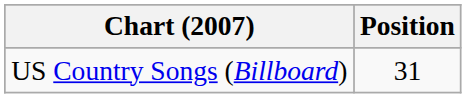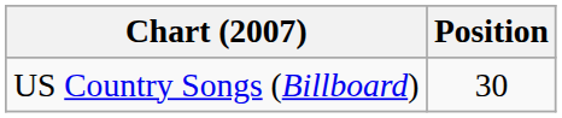US Country Songs (Billboard) | Position: 31 -> 30
